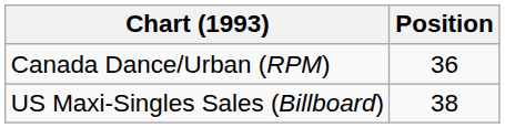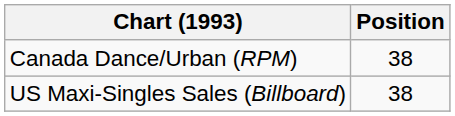Canada Dance/Urban (RPM) | Position: 36 -> 38
